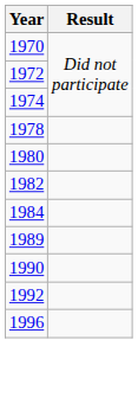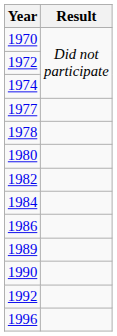+ row: 1977
+ row: 1986
